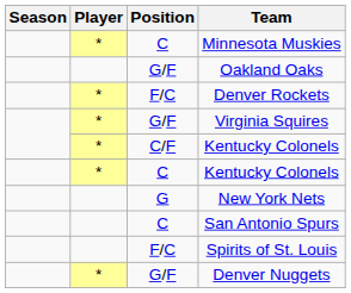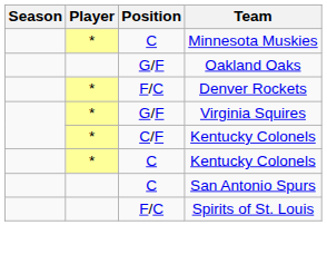- row: G | New York Nets
- row: * | G/F | Denver Nuggets
